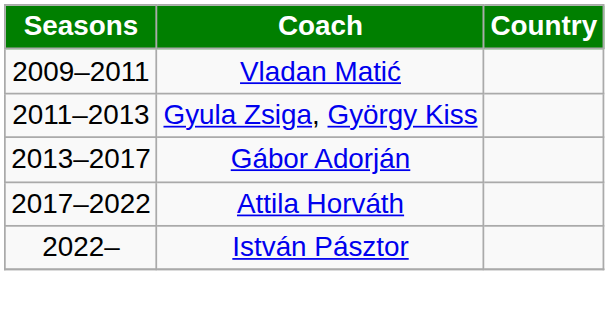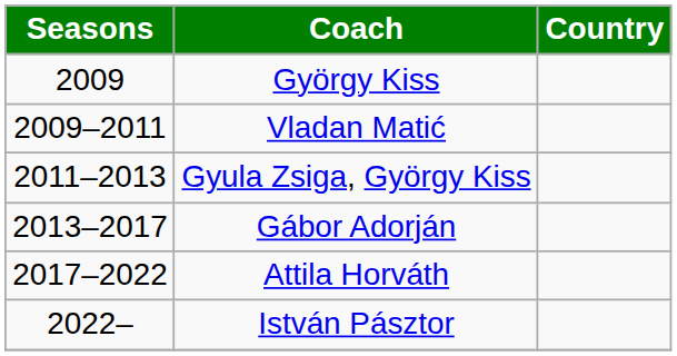+ row: 2009 | György Kiss
